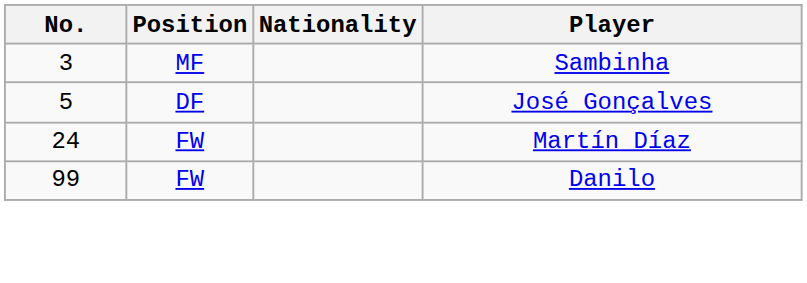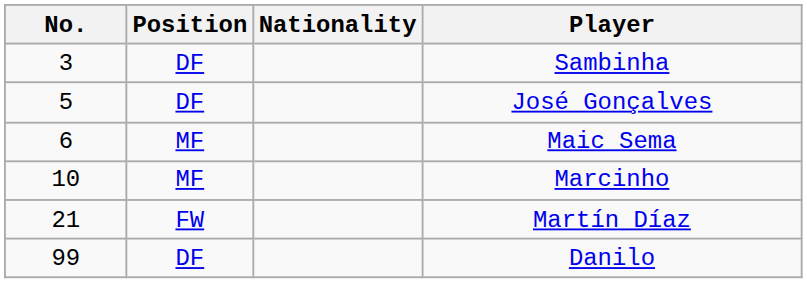Sambinha | Position: MF -> DF
+ row: 6 | MF | Maic Sema
+ row: 10 | MF | Marcinho
Martín Díaz | No.: 24 -> 21
Danilo | Position: FW -> DF
